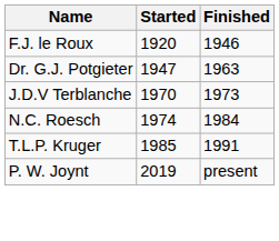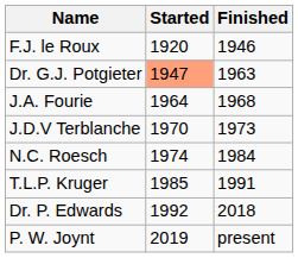Dr. G.J. Potgieter | Started: no background -> lightsalmon background
+ row: J.A. Fourie | 1964 | 1968
+ row: Dr. P. Edwards | 1992 | 2018
